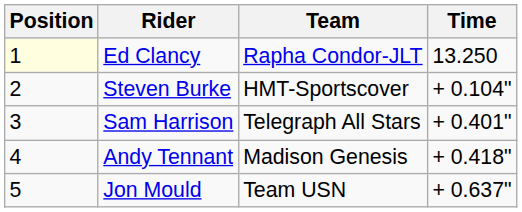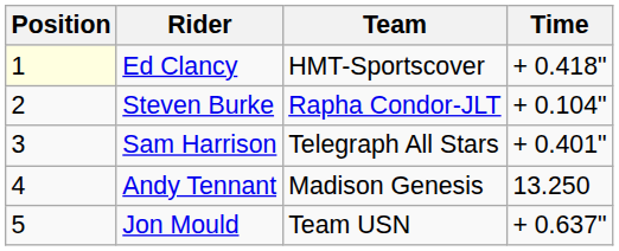Ed Clancy | Team: Rapha Condor-JLT -> HMT-Sportscover
Ed Clancy | Time: 13.250 -> + 0.418"
Steven Burke | Team: HMT-Sportscover -> Rapha Condor-JLT
Andy Tennant | Time: + 0.418" -> 13.250
